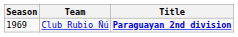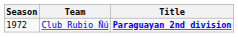Club Rubio Ñú | Season: 1969 -> 1972
